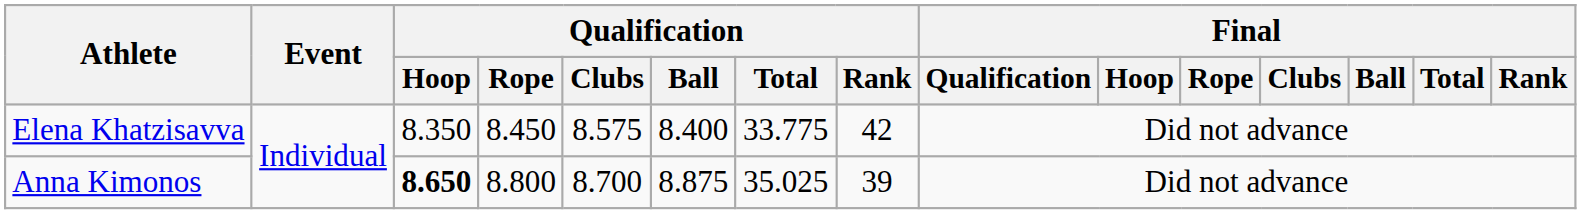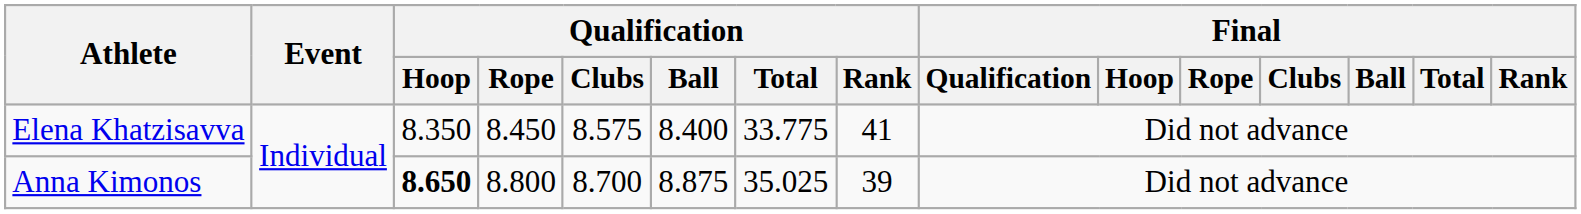Elena Khatzisavva | Qualification / Rank: 42 -> 41
